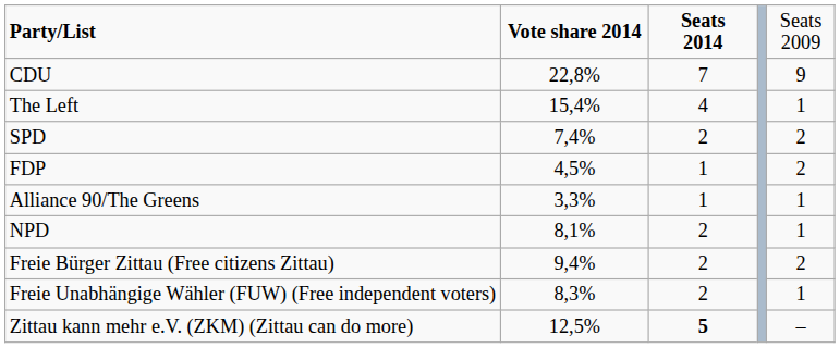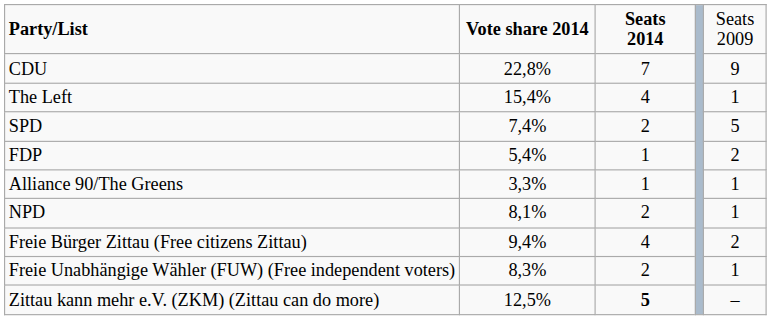SPD | column 5: 2 -> 5
FDP | column 2: 4,5% -> 5,4%
Freie Bürger Zittau (Free citizens Zittau) | column 3: 2 -> 4
